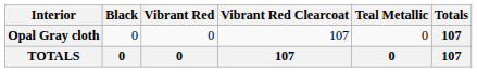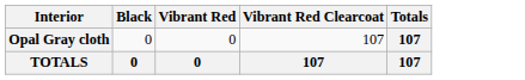- column: Teal Metallic | 0 | 0
